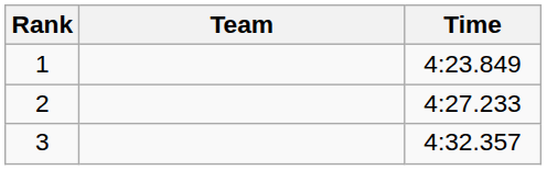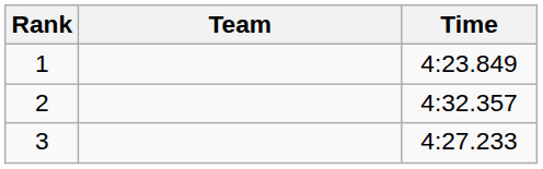2 | Time: 4:27.233 -> 4:32.357
3 | Time: 4:32.357 -> 4:27.233
